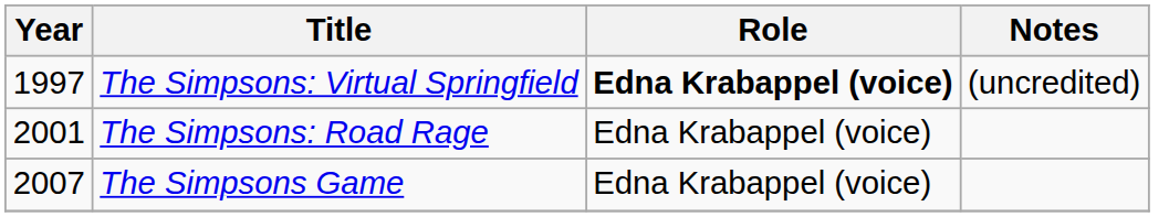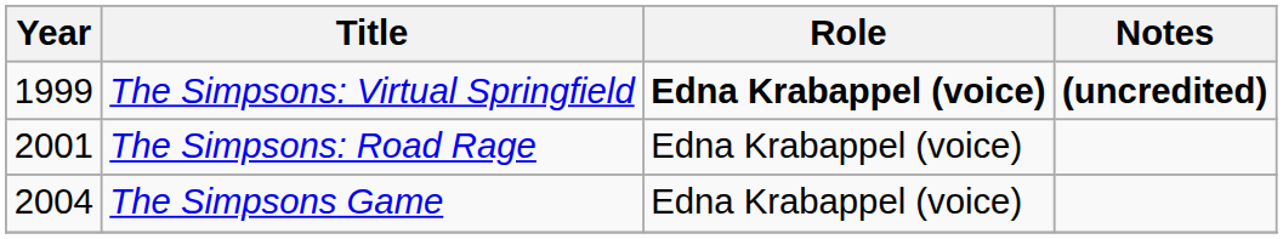The Simpsons: Virtual Springfield | Year: 1997 -> 1999
The Simpsons: Virtual Springfield | Notes: normal -> bold
The Simpsons Game | Year: 2007 -> 2004
